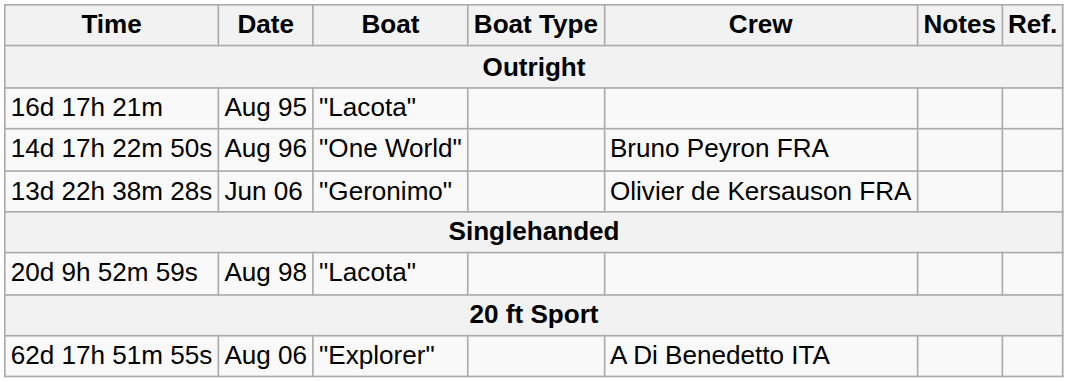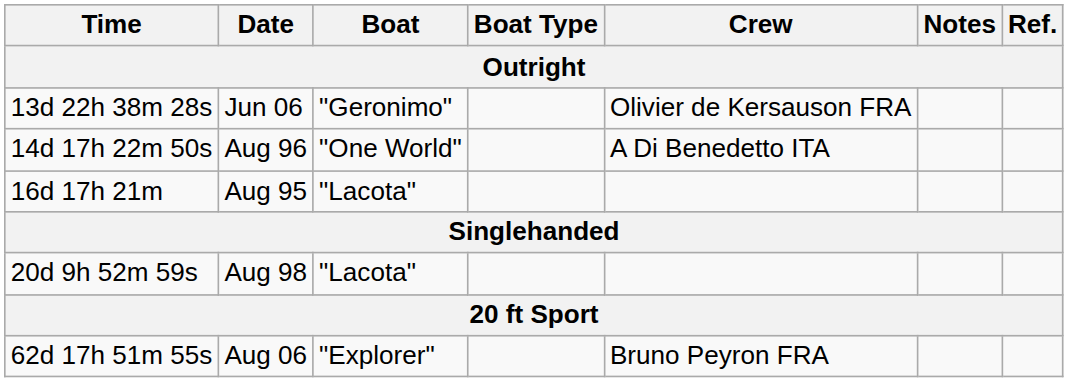rows swapped: 16d 17h 21m <-> 13d 22h 38m 28s
14d 17h 22m 50s | Crew: Bruno Peyron FRA -> A Di Benedetto ITA
62d 17h 51m 55s | Crew: A Di Benedetto ITA -> Bruno Peyron FRA
